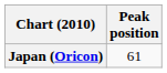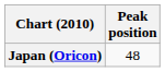Japan (Oricon) | Peak position: 61 -> 48
